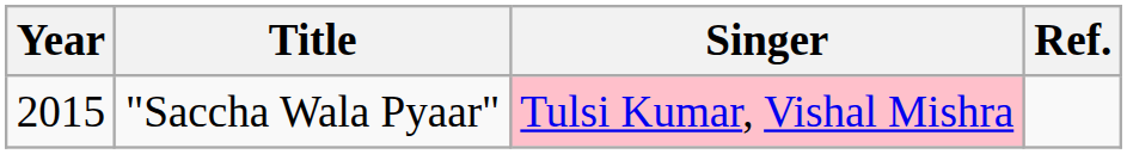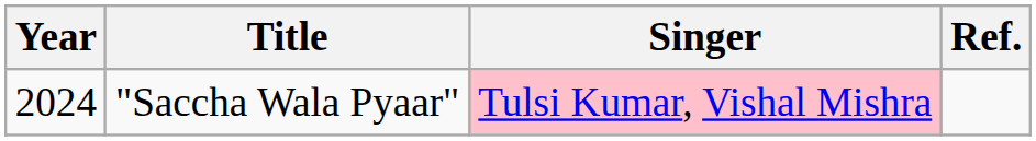"Saccha Wala Pyaar" | Year: 2015 -> 2024
